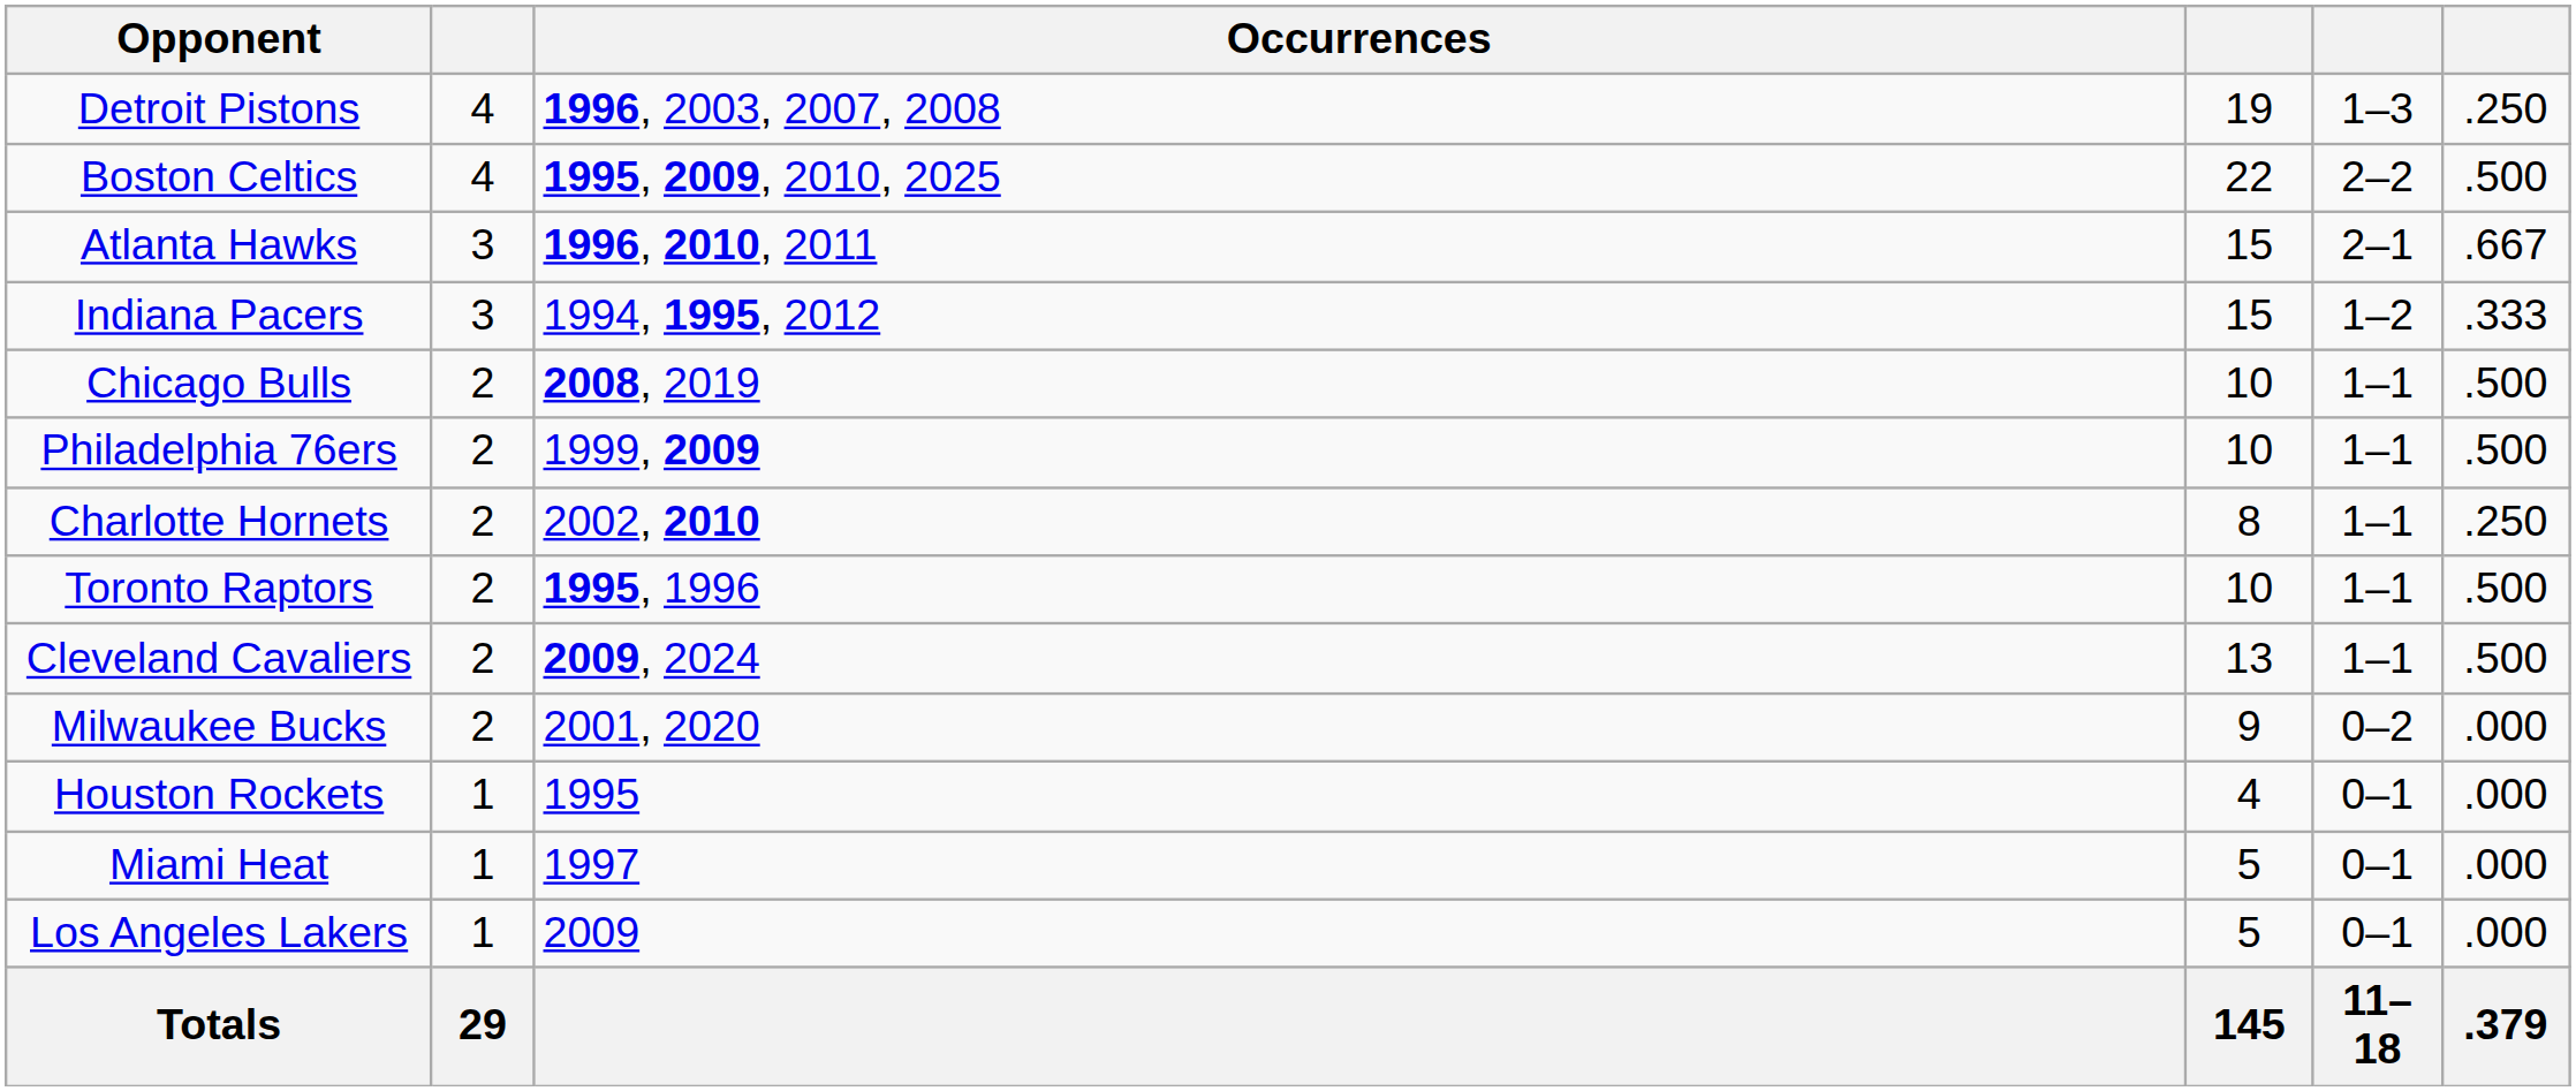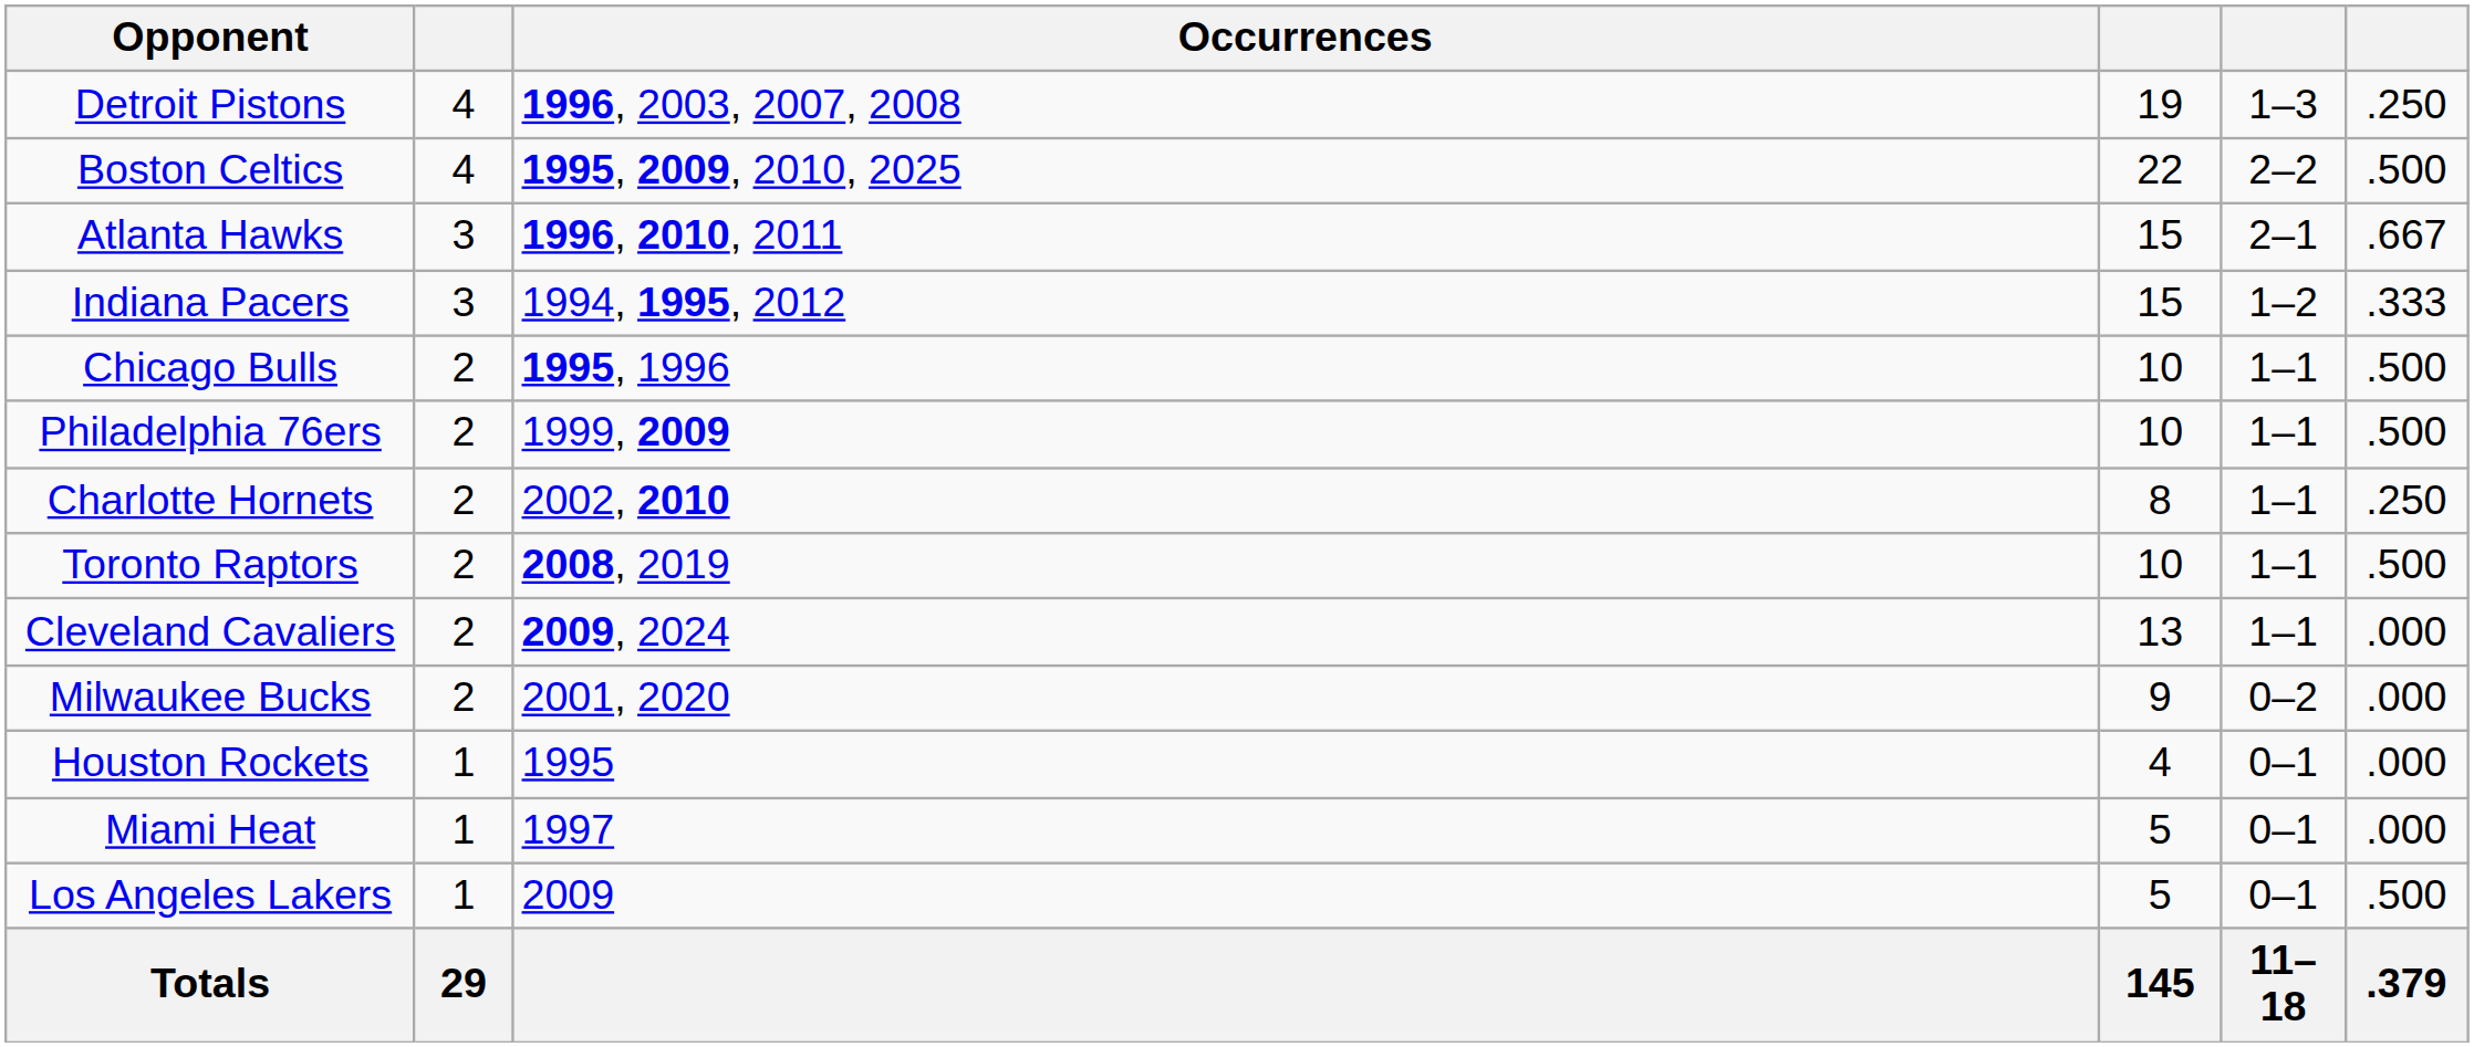Chicago Bulls | Occurrences: 2008, 2019 -> 1995, 1996
Toronto Raptors | Occurrences: 1995, 1996 -> 2008, 2019
Cleveland Cavaliers | column 6: .500 -> .000
Los Angeles Lakers | column 6: .000 -> .500
